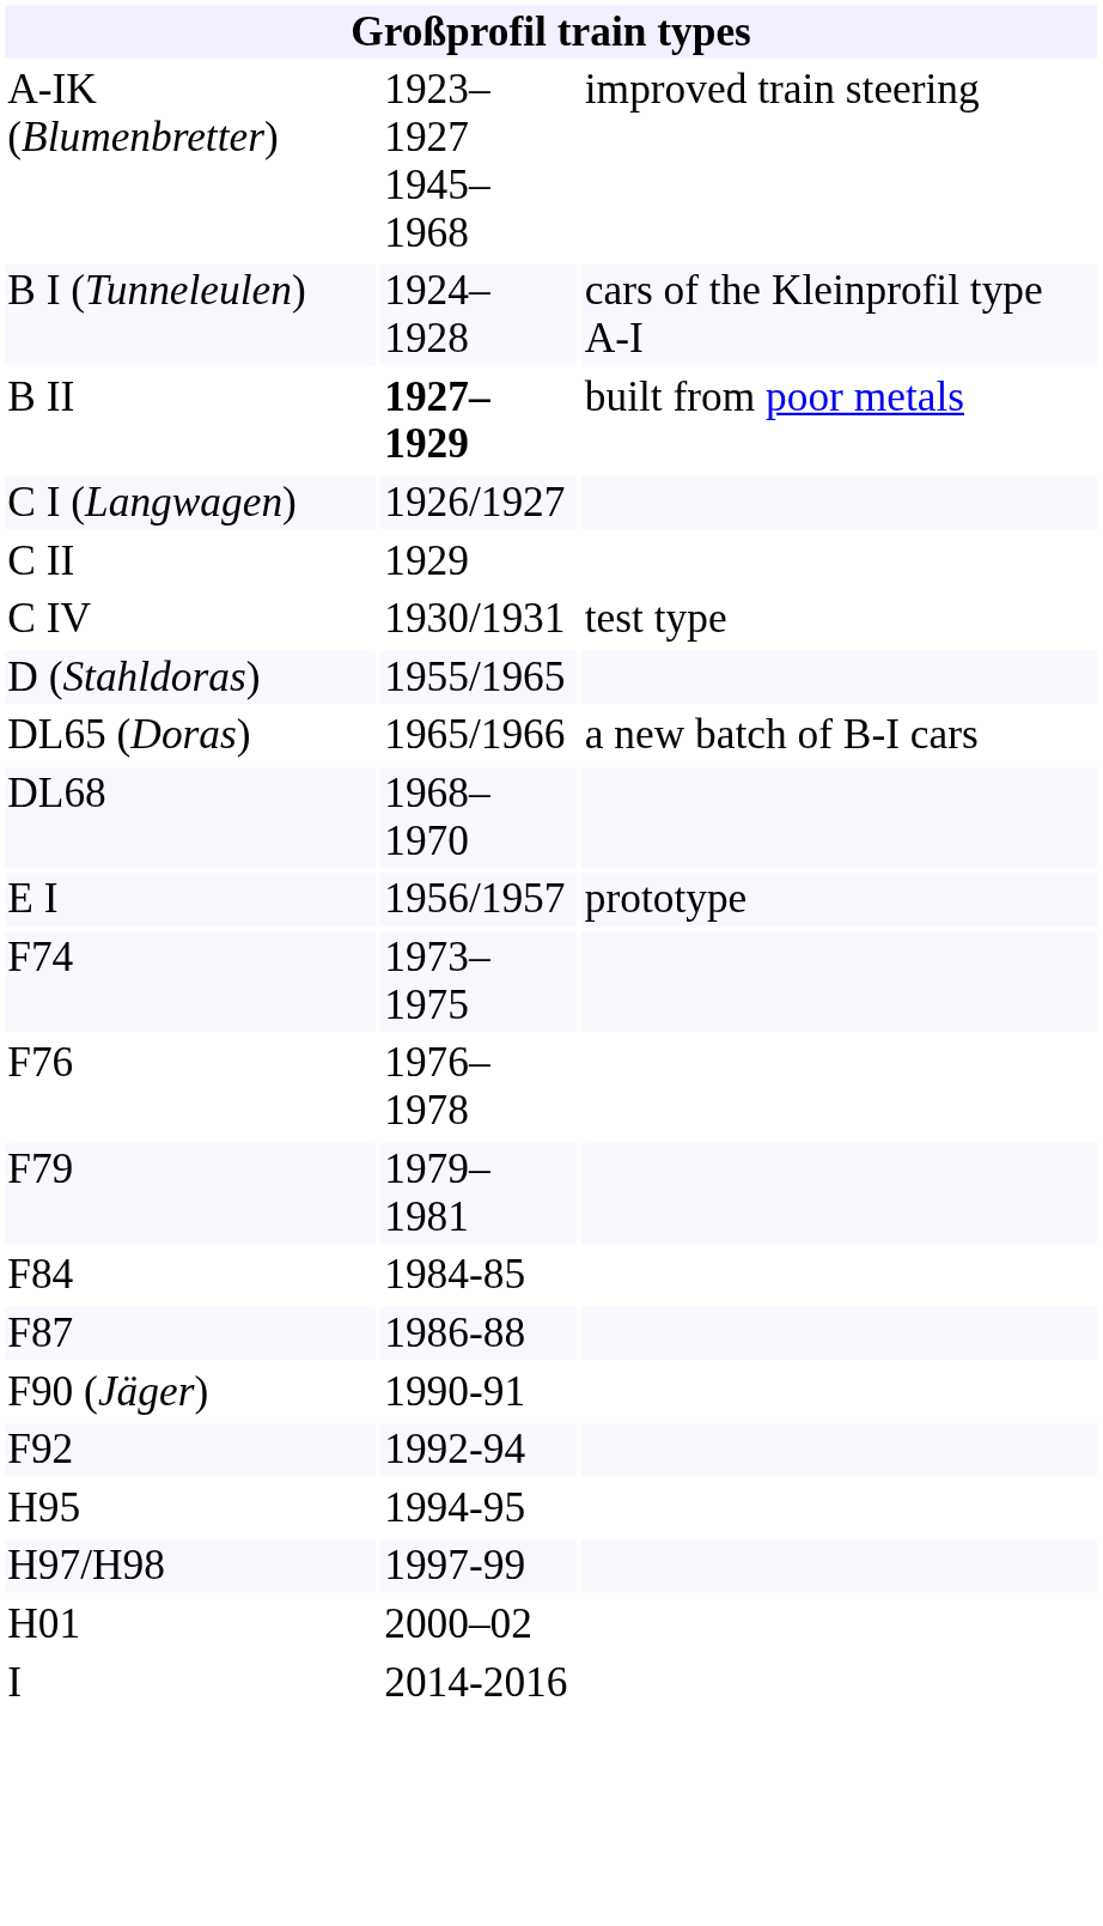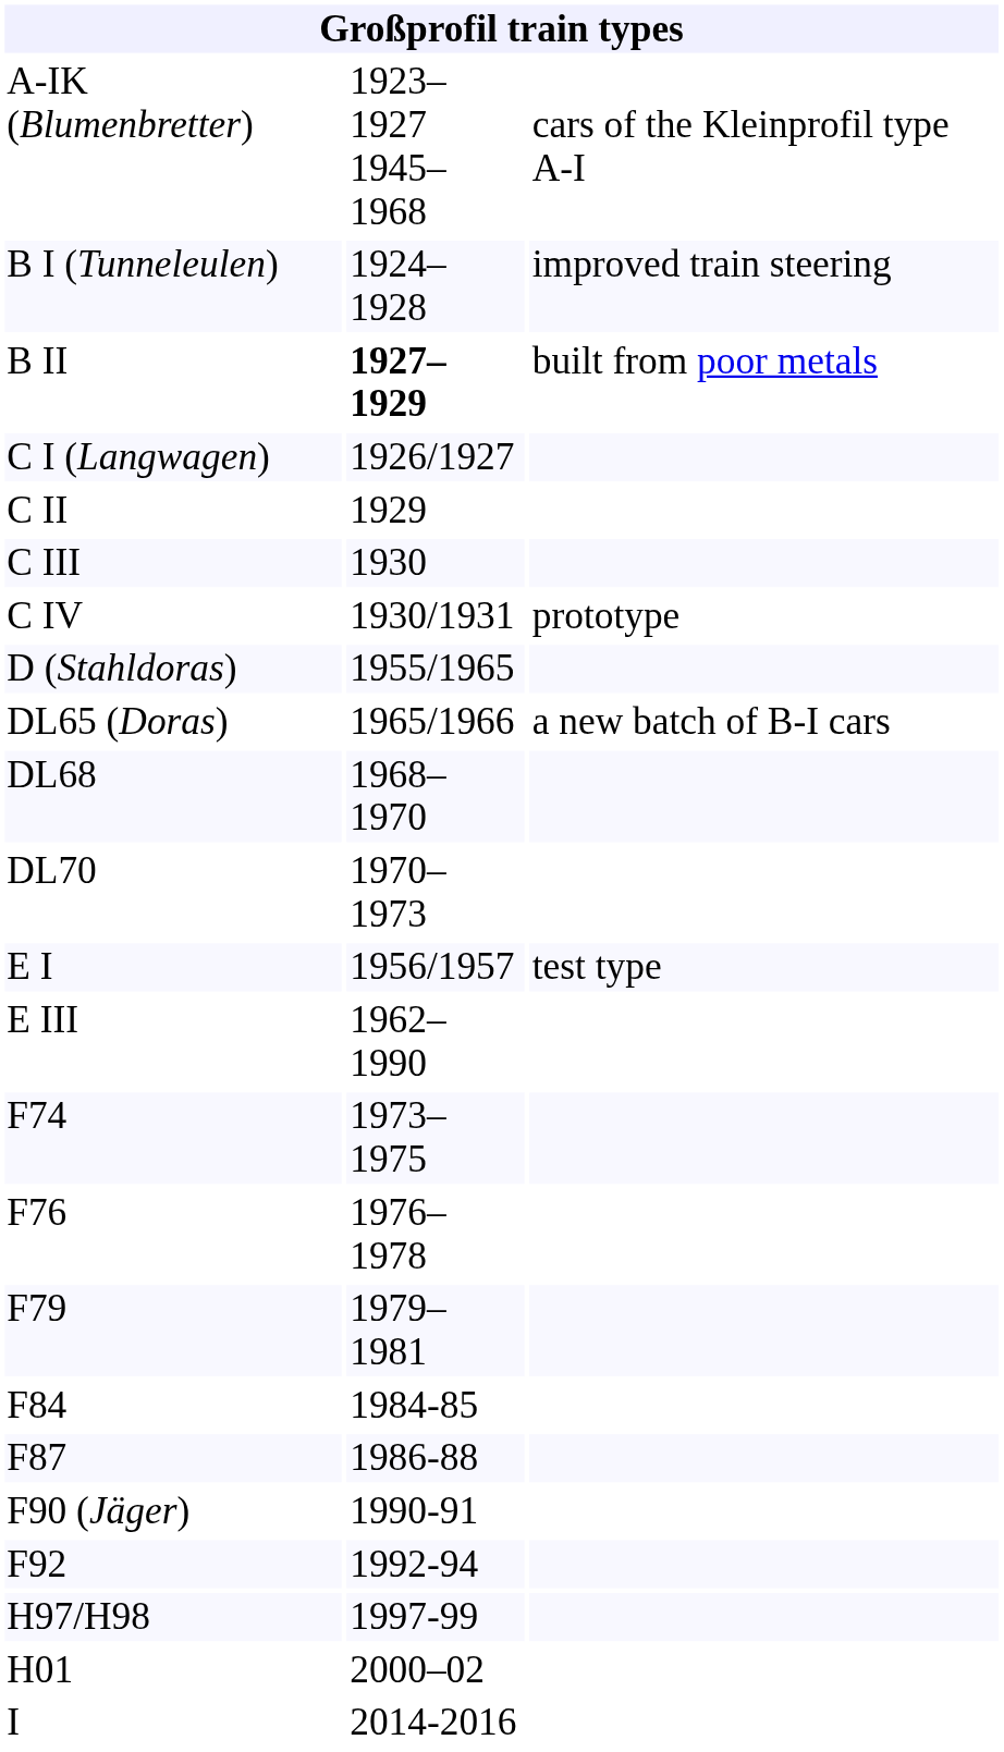A-IK (Blumenbretter) | column 3: improved train steering -> cars of the Kleinprofil type A-I
B I (Tunneleulen) | column 3: cars of the Kleinprofil type A-I -> improved train steering
+ row: C III | 1930
C IV | column 3: test type -> prototype
+ row: DL70 | 1970–1973
E I | column 3: prototype -> test type
+ row: E III | 1962–1990
- row: H95 | 1994-95
